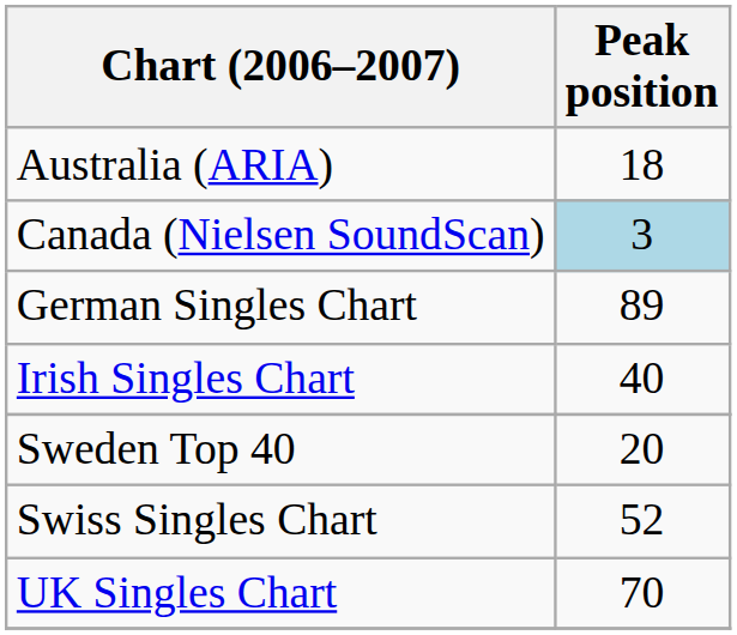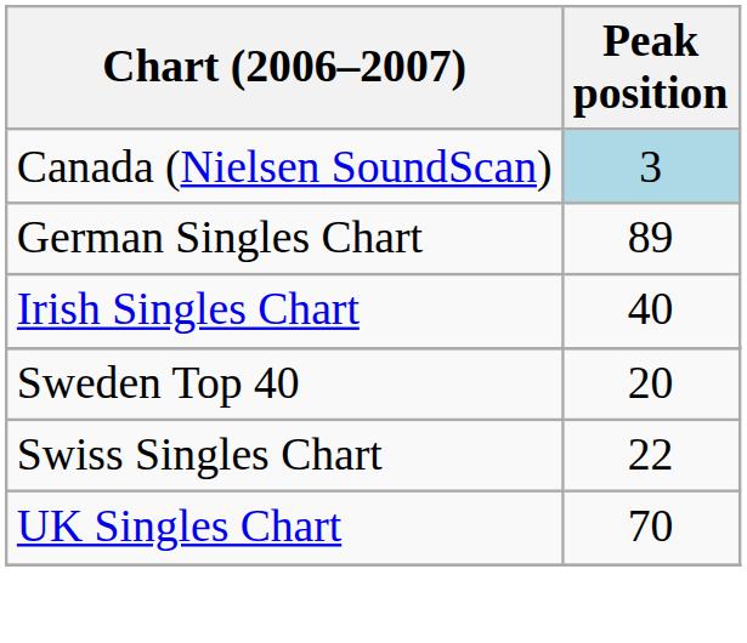- row: Australia (ARIA) | 18
Swiss Singles Chart | Peak position: 52 -> 22
